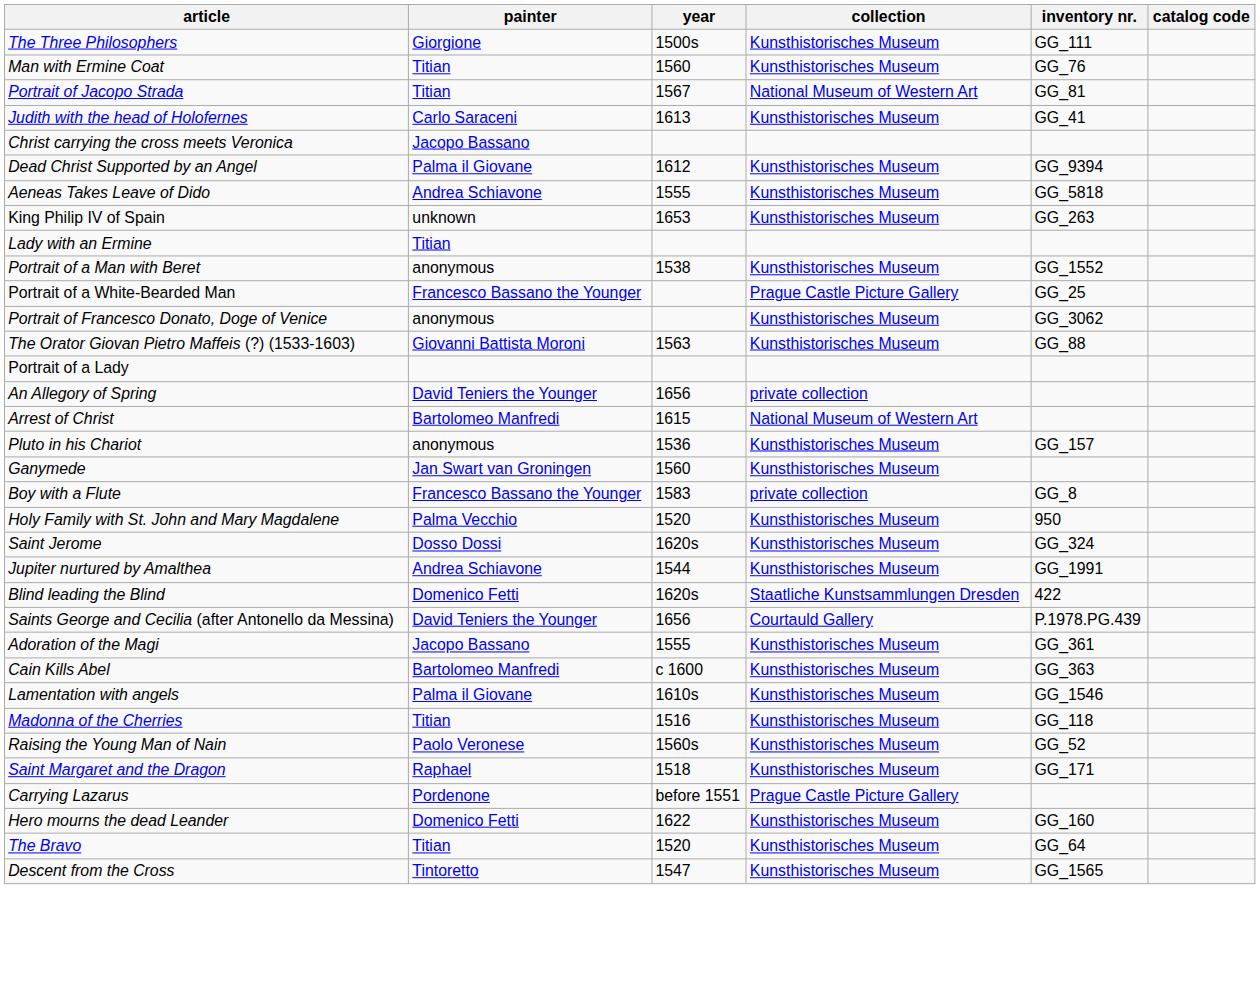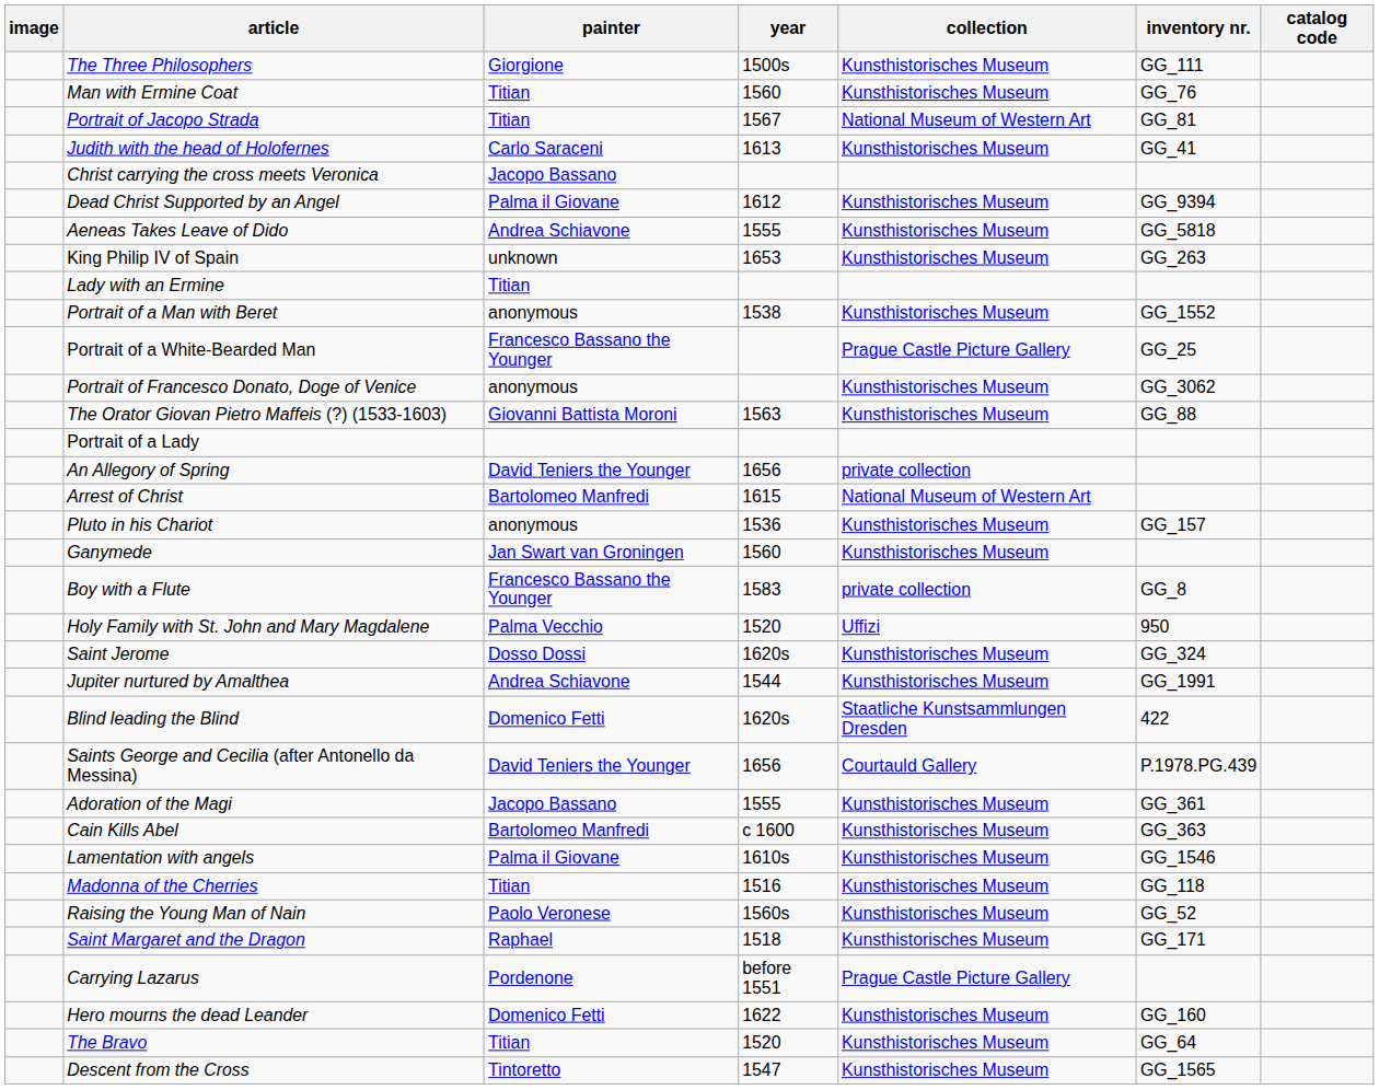+ column: image
Holy Family with St. John and Mary Magdalene | collection: Kunsthistorisches Museum -> Uffizi
